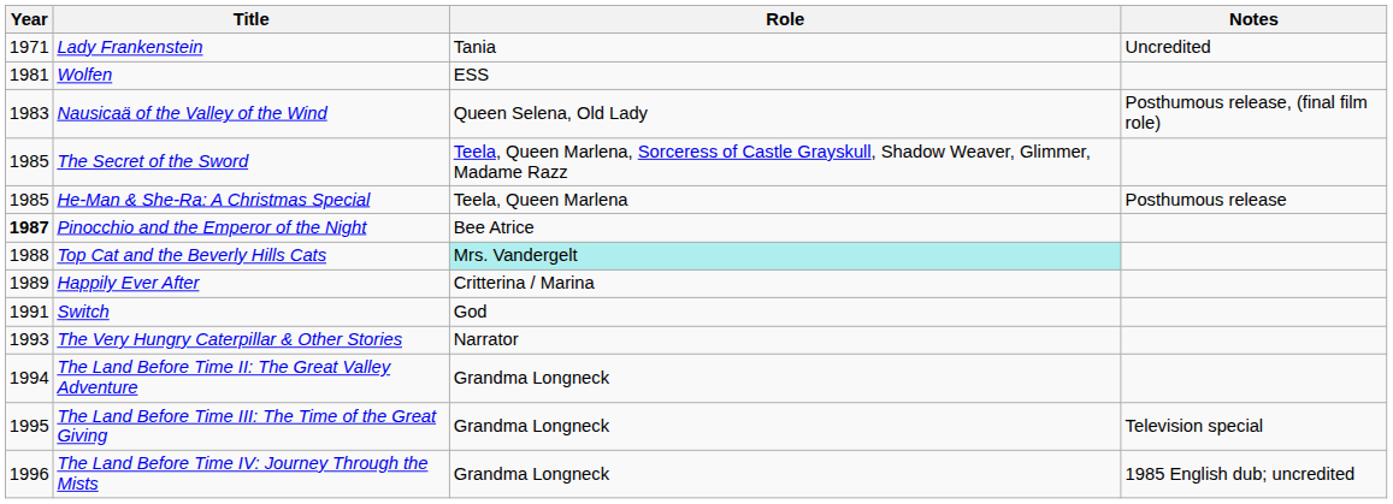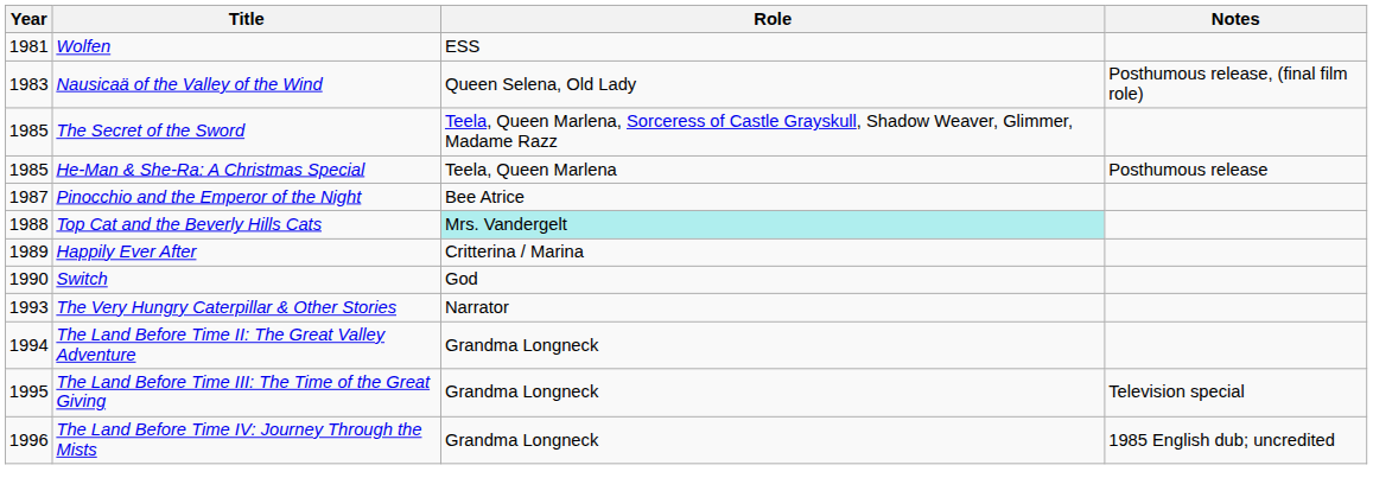- row: 1971 | Lady Frankenstein | Tania | Uncredited
Pinocchio and the Emperor of the Night | Year: bold -> normal
Switch | Year: 1991 -> 1990
